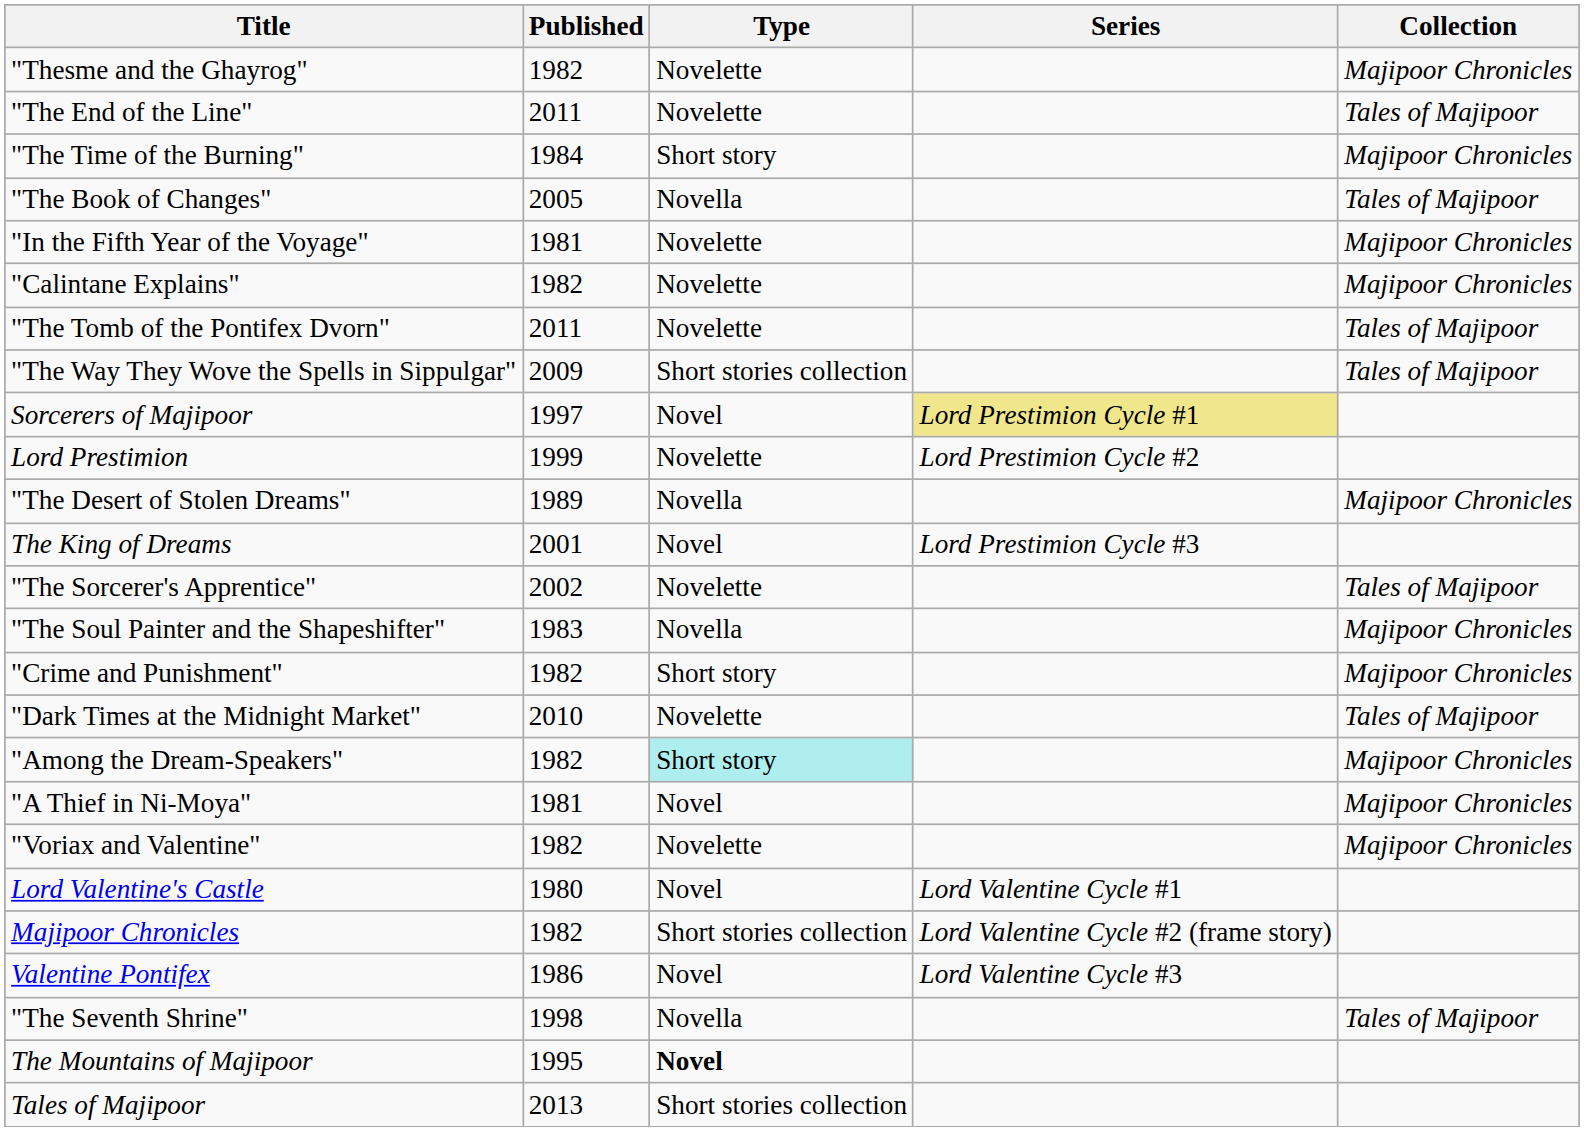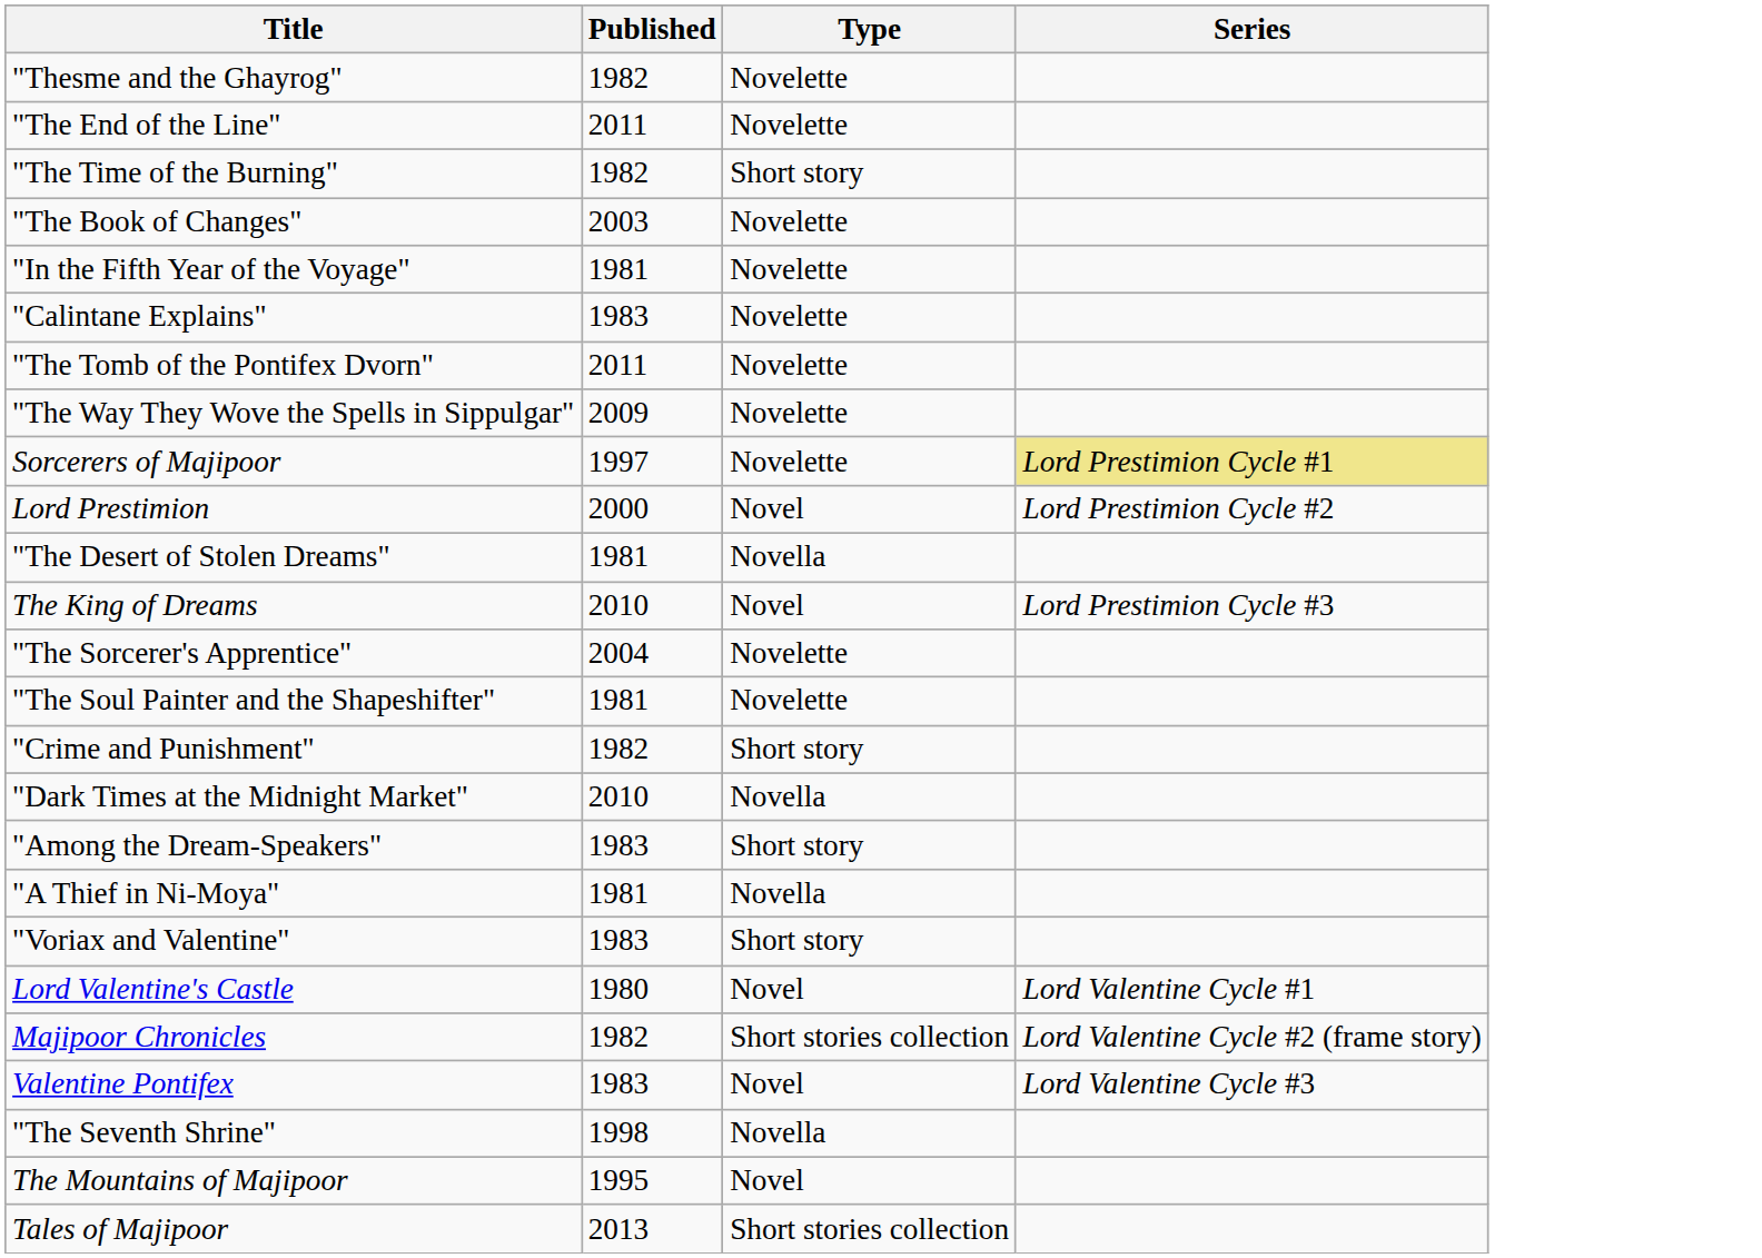- column: Collection | Majipoor Chronicles | Tales of Majipoor | Majipoor Chronicles | Tales of Majipoor | Majipoor Chronicles | Majipoor Chronicles | Tales of Majipoor | Tales of Majipoor | Majipoor Chronicles | Tales of Majipoor | Majipoor Chronicles | Majipoor Chronicles | Tales of Majipoor | Majipoor Chronicles | Majipoor Chronicles | Majipoor Chronicles | Tales of Majipoor
"The Time of the Burning" | Published: 1984 -> 1982
"The Book of Changes" | Published: 2005 -> 2003
"The Book of Changes" | Type: Novella -> Novelette
"Calintane Explains" | Published: 1982 -> 1983
"The Way They Wove the Spells in Sippulgar" | Type: Short stories collection -> Novelette
Sorcerers of Majipoor | Type: Novel -> Novelette
Lord Prestimion | Published: 1999 -> 2000
Lord Prestimion | Type: Novelette -> Novel
"The Desert of Stolen Dreams" | Published: 1989 -> 1981
The King of Dreams | Published: 2001 -> 2010
"The Sorcerer's Apprentice" | Published: 2002 -> 2004
"The Soul Painter and the Shapeshifter" | Published: 1983 -> 1981
"The Soul Painter and the Shapeshifter" | Type: Novella -> Novelette
"Dark Times at the Midnight Market" | Type: Novelette -> Novella
"Among the Dream-Speakers" | Published: 1982 -> 1983
"Among the Dream-Speakers" | Type: paleturquoise background -> no background
"A Thief in Ni-Moya" | Type: Novel -> Novella
"Voriax and Valentine" | Published: 1982 -> 1983
"Voriax and Valentine" | Type: Novelette -> Short story
Valentine Pontifex | Published: 1986 -> 1983
The Mountains of Majipoor | Type: bold -> normal
